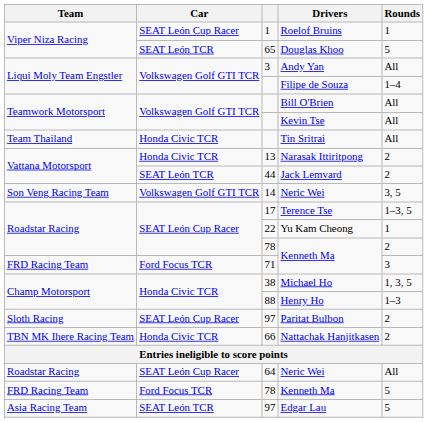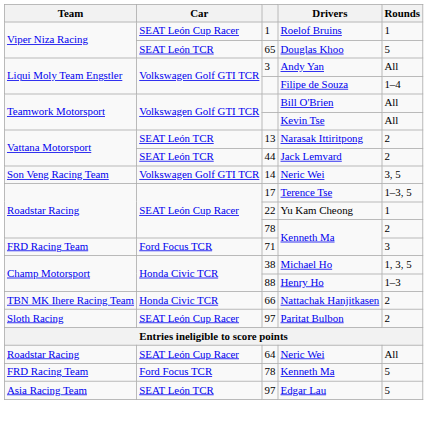- row: Team Thailand | Honda Civic TCR | Tin Sritrai | All
Narasak Ittiritpong | Car: Honda Civic TCR -> SEAT León TCR
rows swapped: Nattachak Hanjitkasen <-> Paritat Bulbon
